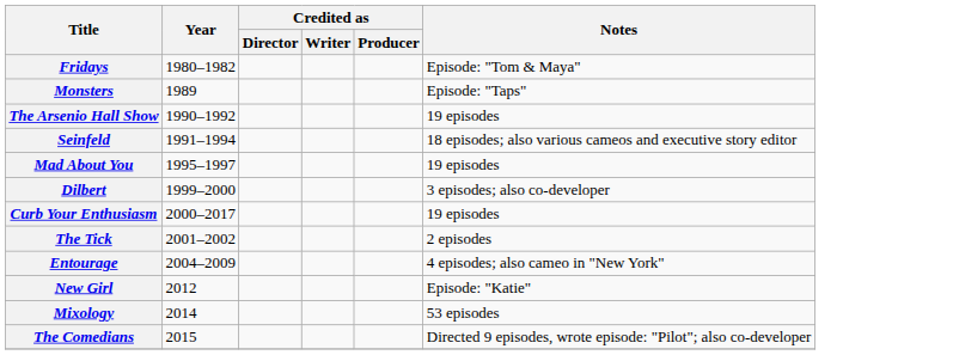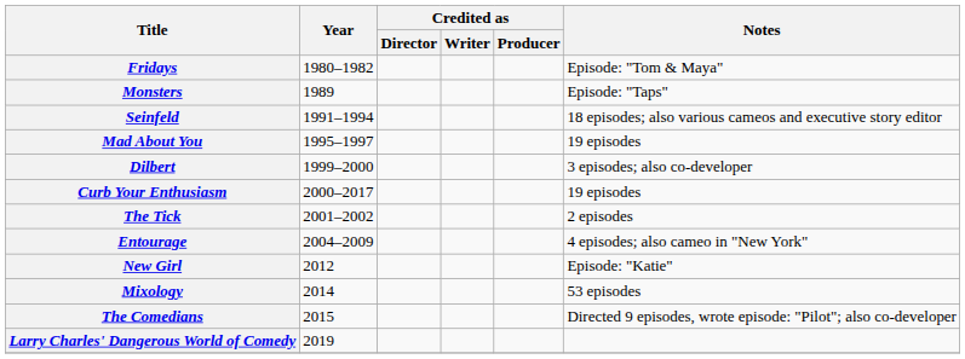- row: The Arsenio Hall Show | 1990–1992 | 19 episodes
+ row: Larry Charles' Dangerous World of Comedy | 2019
